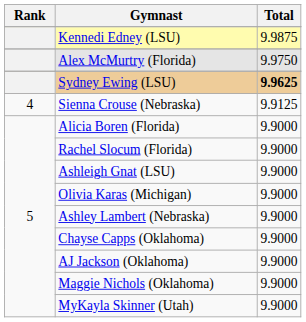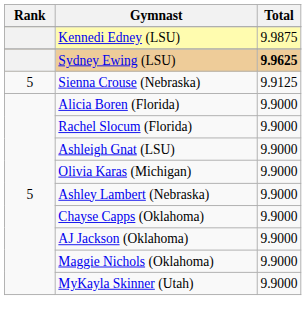- row: Alex McMurtry (Florida) | 9.9750
Sienna Crouse (Nebraska) | Rank: 4 -> 5
